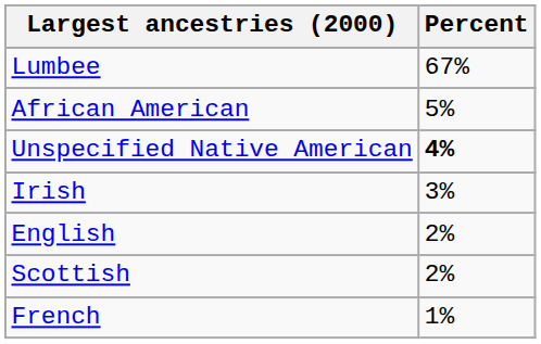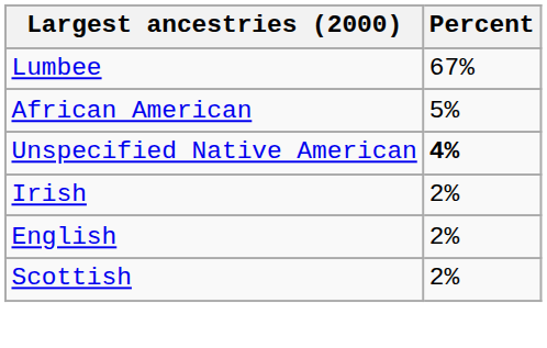Irish | Percent: 3% -> 2%
- row: French | 1%
